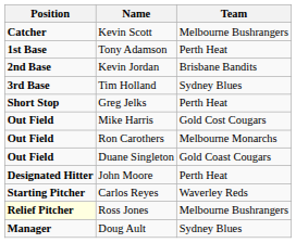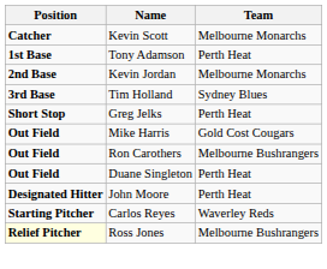Kevin Scott | Team: Melbourne Bushrangers -> Melbourne Monarchs
Kevin Jordan | Team: Brisbane Bandits -> Melbourne Monarchs
Ron Carothers | Team: Melbourne Monarchs -> Melbourne Bushrangers
Duane Singleton | Team: Gold Coast Cougars -> Perth Heat
- row: Manager | Doug Ault | Sydney Blues
